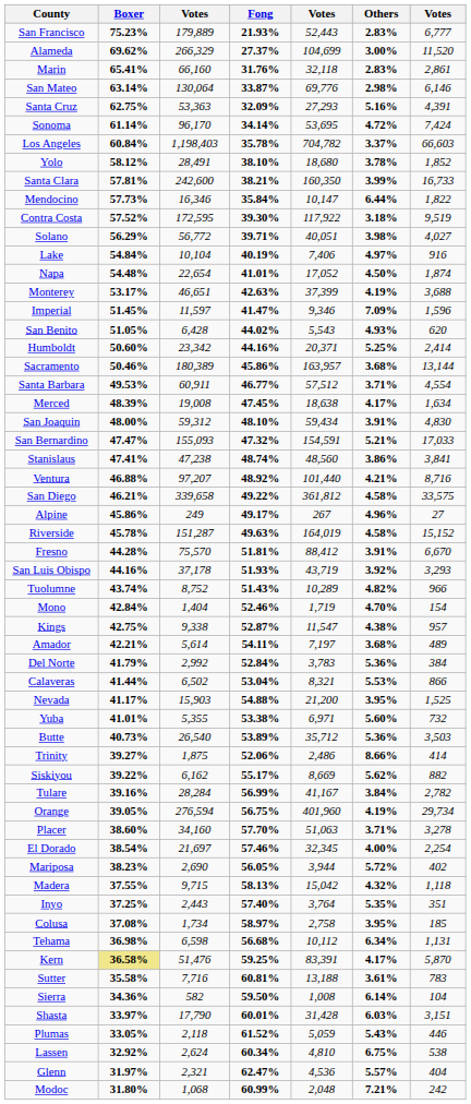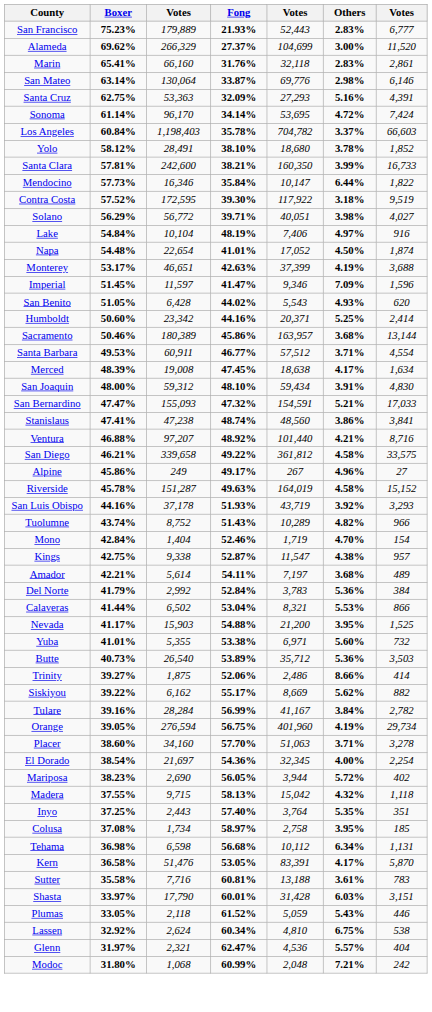Lake | Fong: 40.19% -> 48.19%
- row: Fresno | 44.28% | 75,570 | 51.81% | 88,412 | 3.91% | 6,670
El Dorado | Fong: 57.46% -> 54.36%
Kern | Boxer: khaki background -> no background
Kern | Fong: 59.25% -> 53.05%
- row: Sierra | 34.36% | 582 | 59.50% | 1,008 | 6.14% | 104
